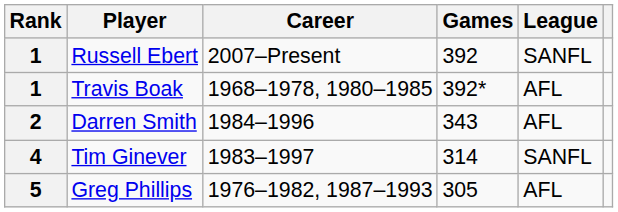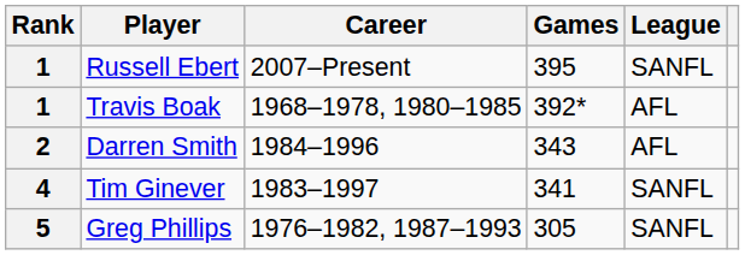Russell Ebert | Games: 392 -> 395
Tim Ginever | Games: 314 -> 341
Greg Phillips | League: AFL -> SANFL
